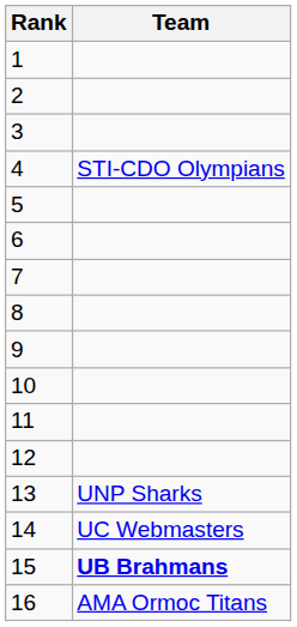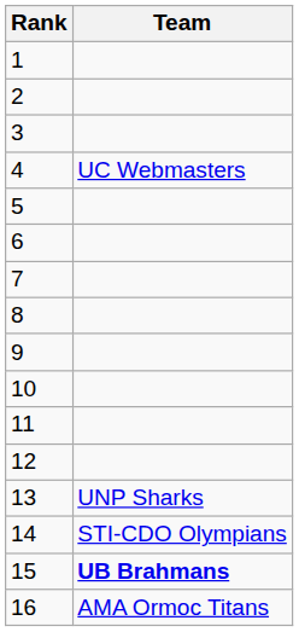4 | Team: STI-CDO Olympians -> UC Webmasters
14 | Team: UC Webmasters -> STI-CDO Olympians
